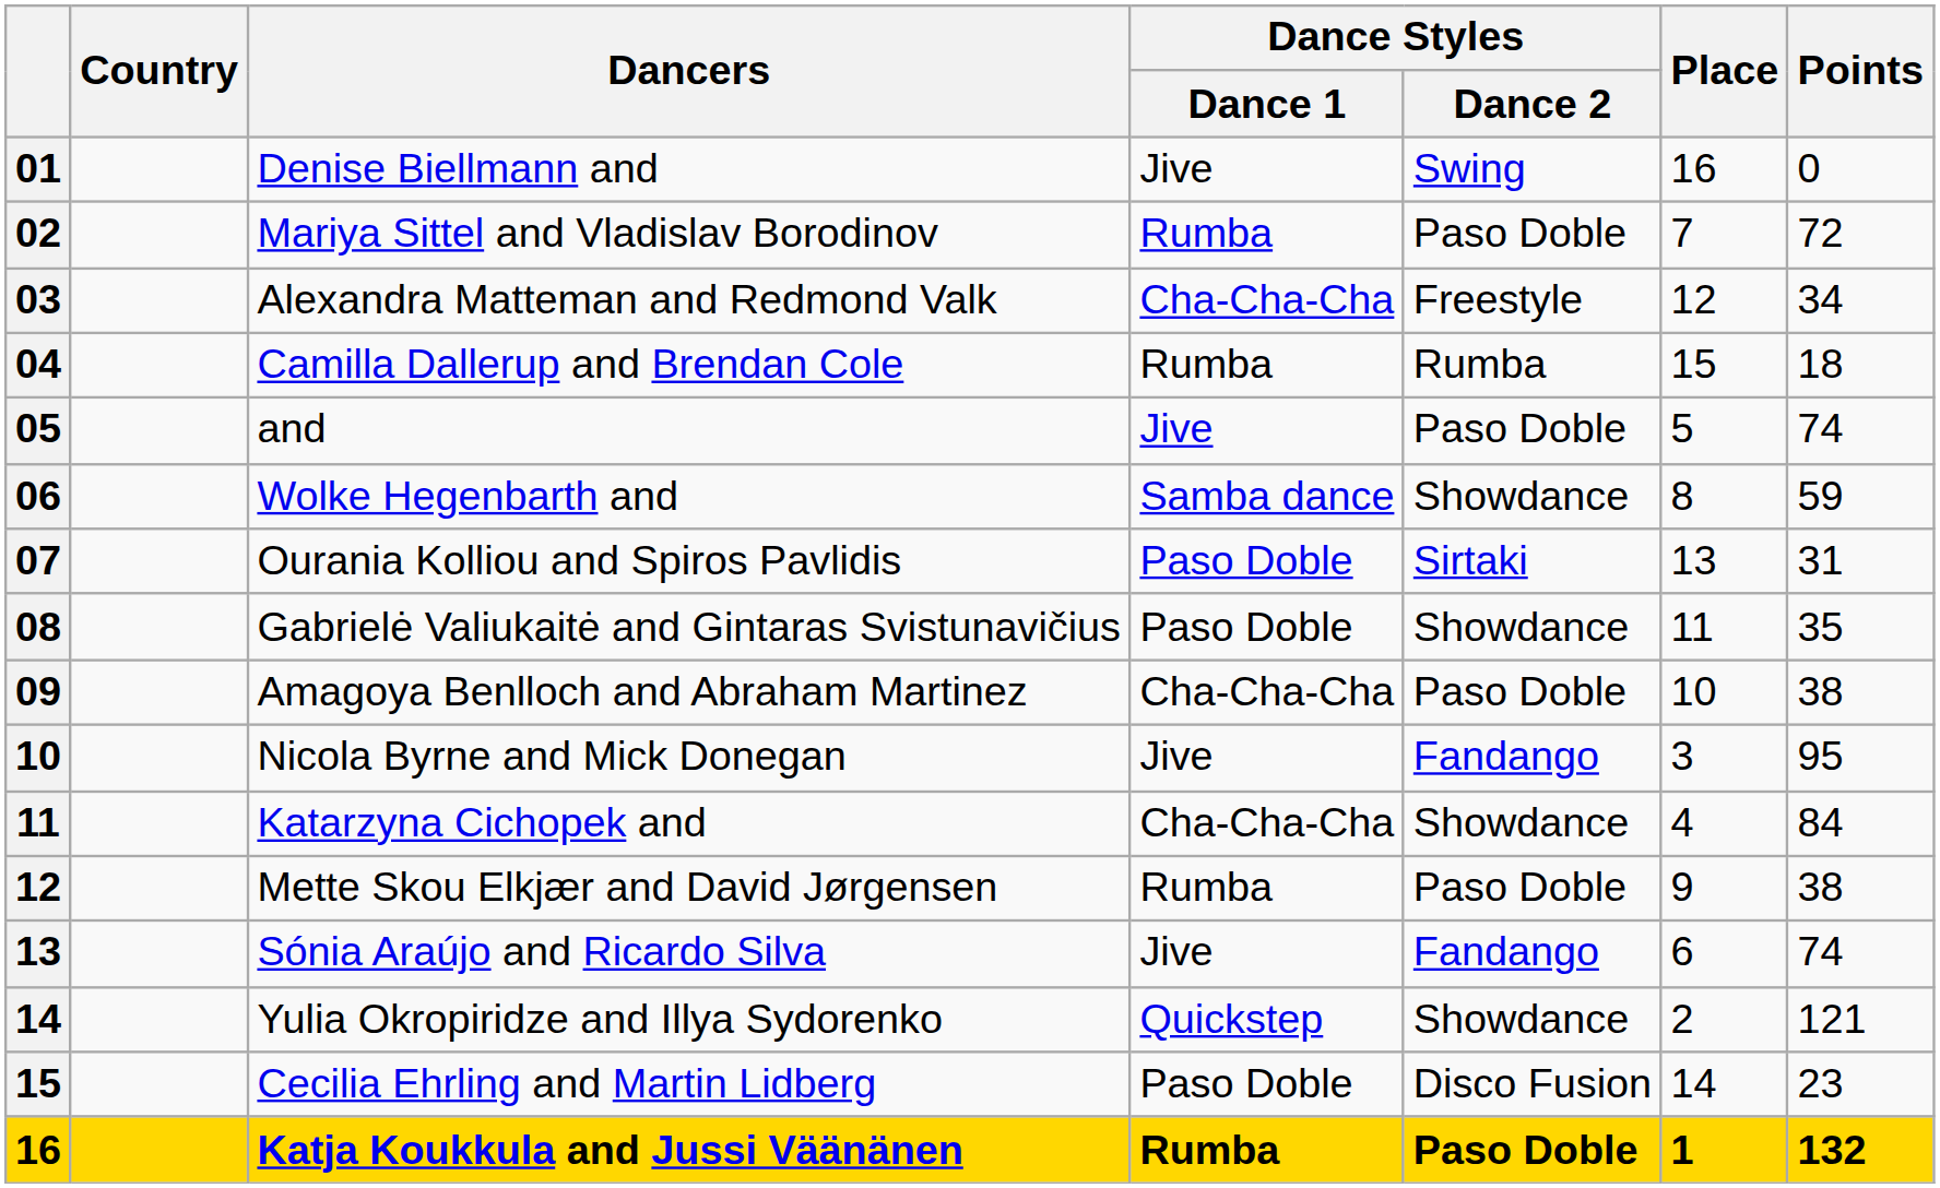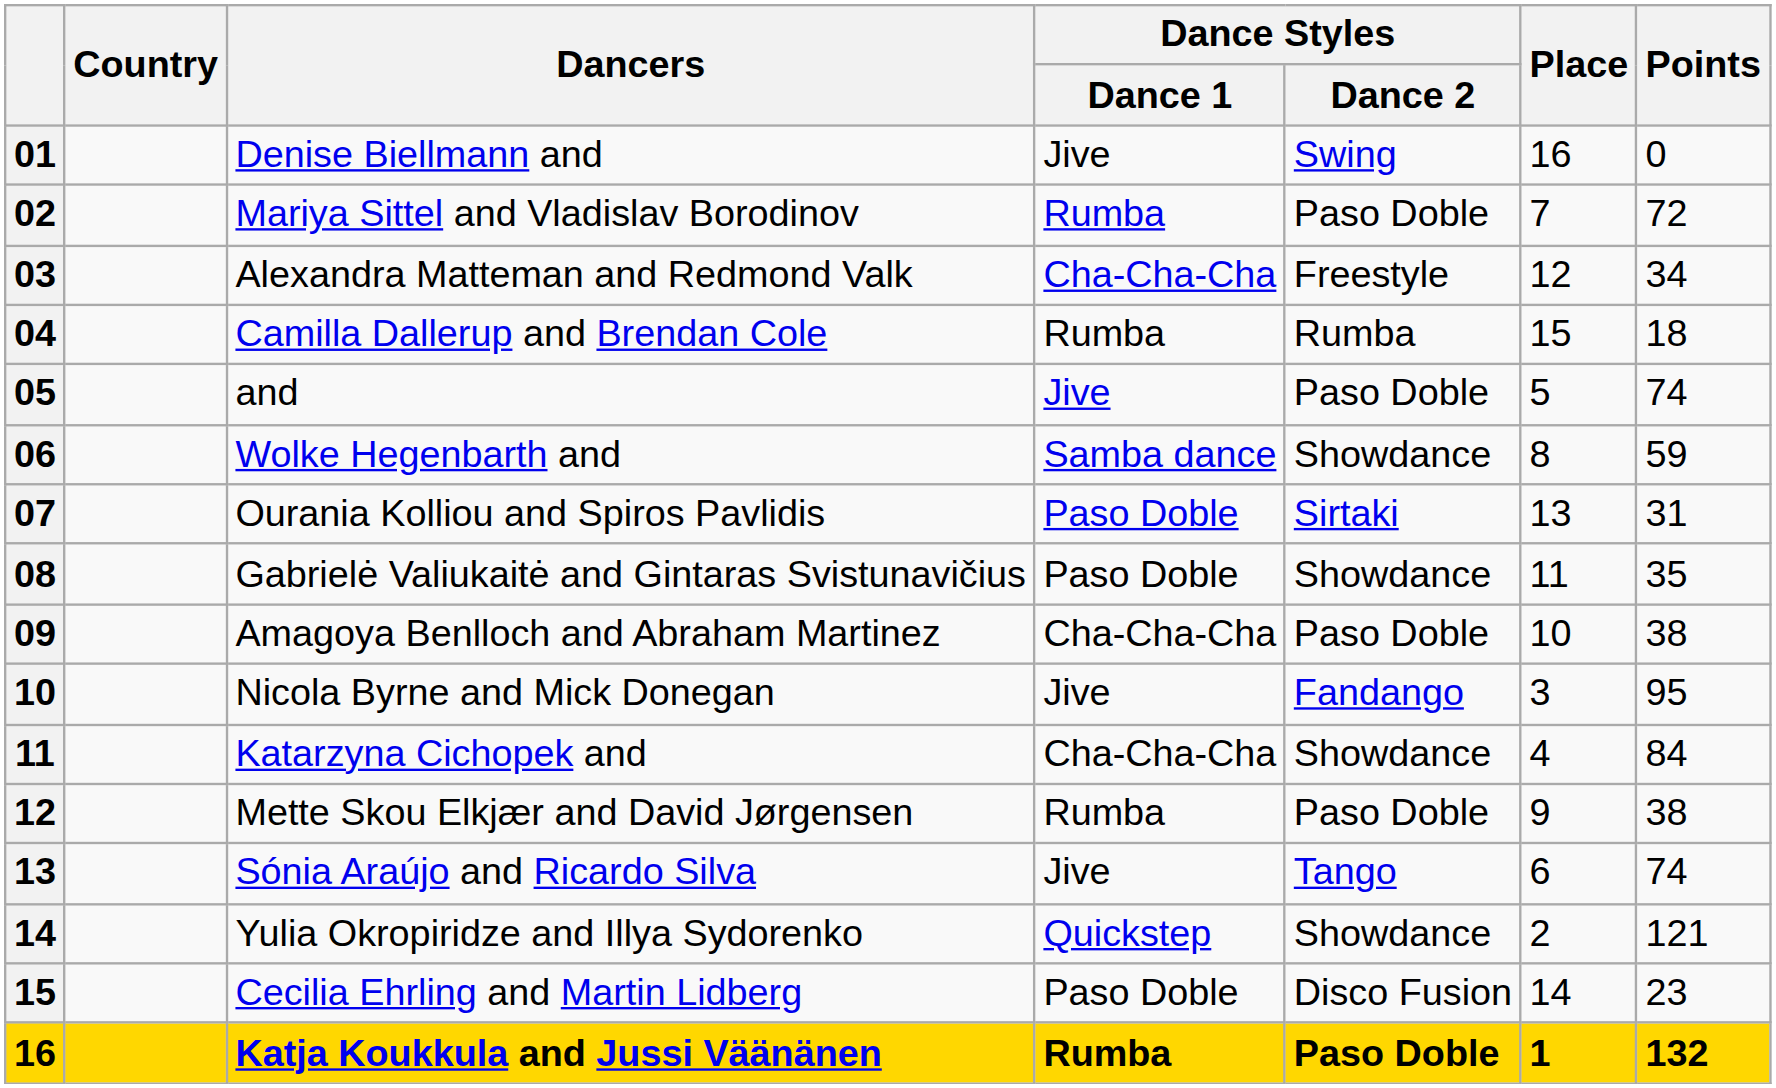Sónia Araújo and Ricardo Silva | Dance Styles / Dance 2: Fandango -> Tango
